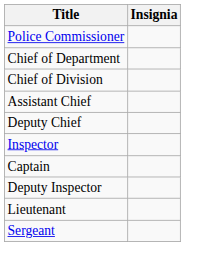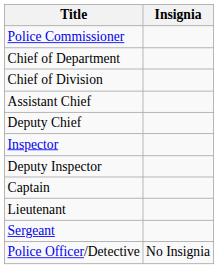rows swapped: Deputy Inspector <-> Captain
+ row: Police Officer/Detective | No Insignia
